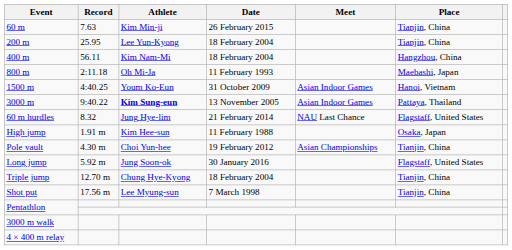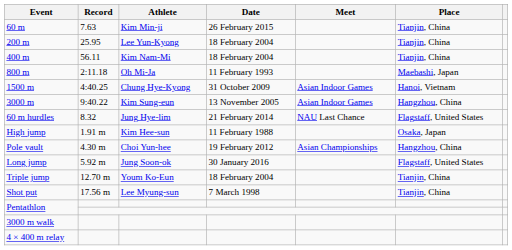400 m | Place: Hangzhou, China -> Tianjin, China
1500 m | Athlete: Youm Ko-Eun -> Chung Hye-Kyong
3000 m | Athlete: bold -> normal
3000 m | Place: Pattaya, Thailand -> Hangzhou, China
Pole vault | Place: Tianjin, China -> Hangzhou, China
Triple jump | Athlete: Chung Hye-Kyong -> Youm Ko-Eun
